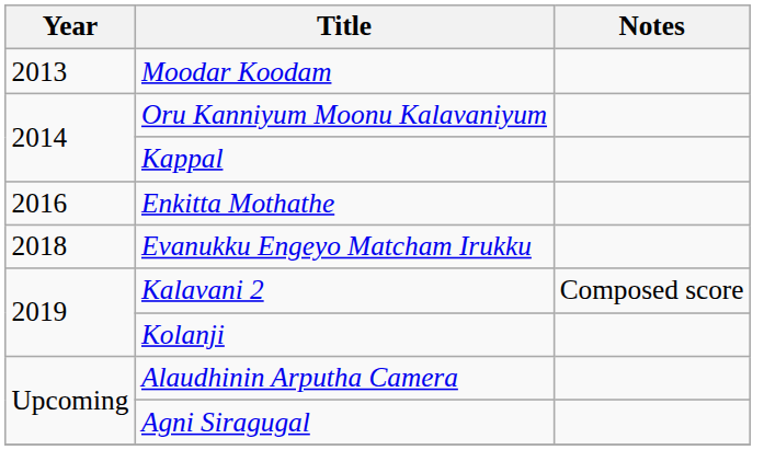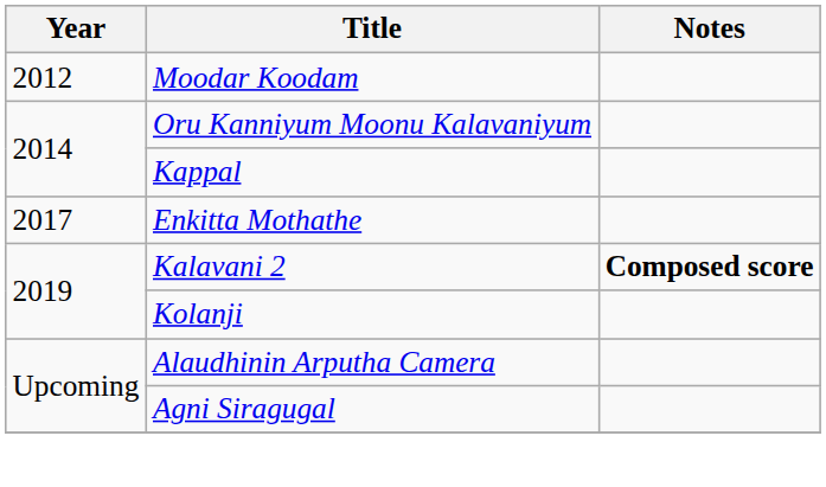Moodar Koodam | Year: 2013 -> 2012
Enkitta Mothathe | Year: 2016 -> 2017
- row: 2018 | Evanukku Engeyo Matcham Irukku
Kalavani 2 | Notes: normal -> bold
